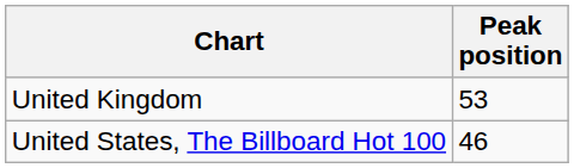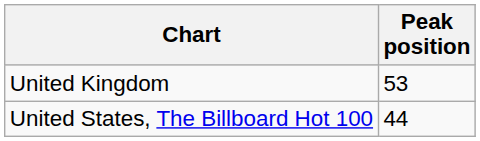United States, The Billboard Hot 100 | Peak position: 46 -> 44
